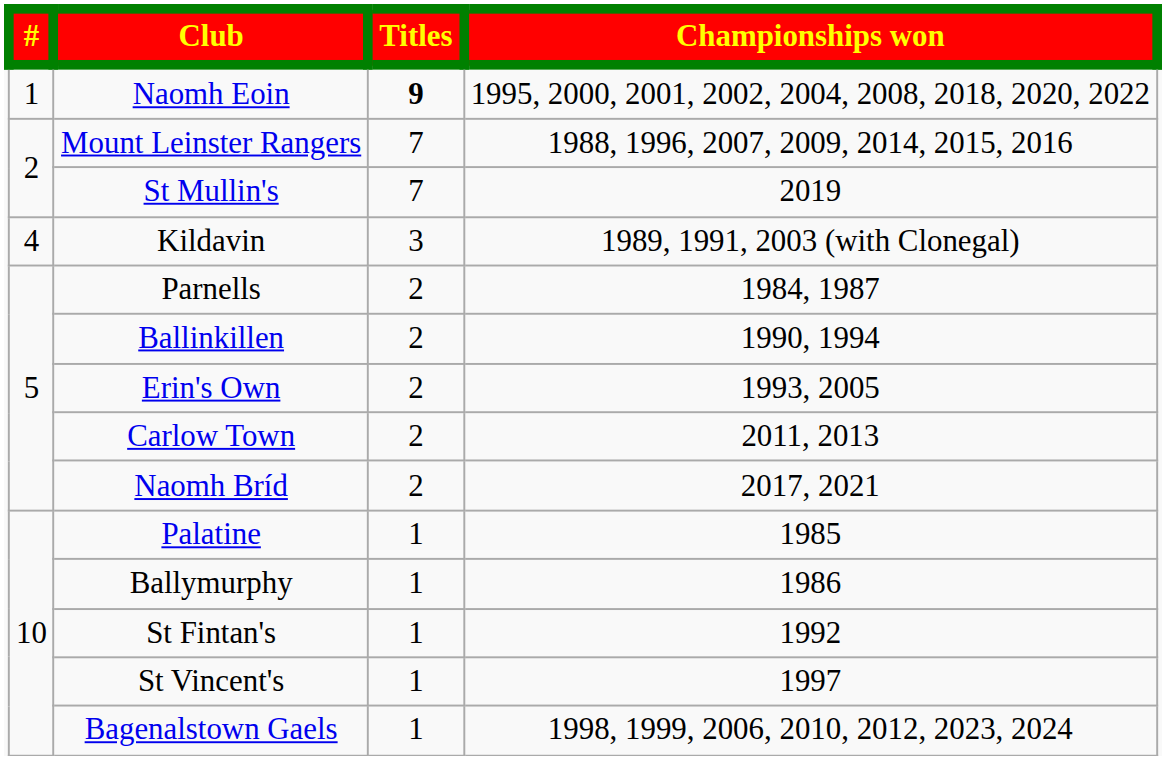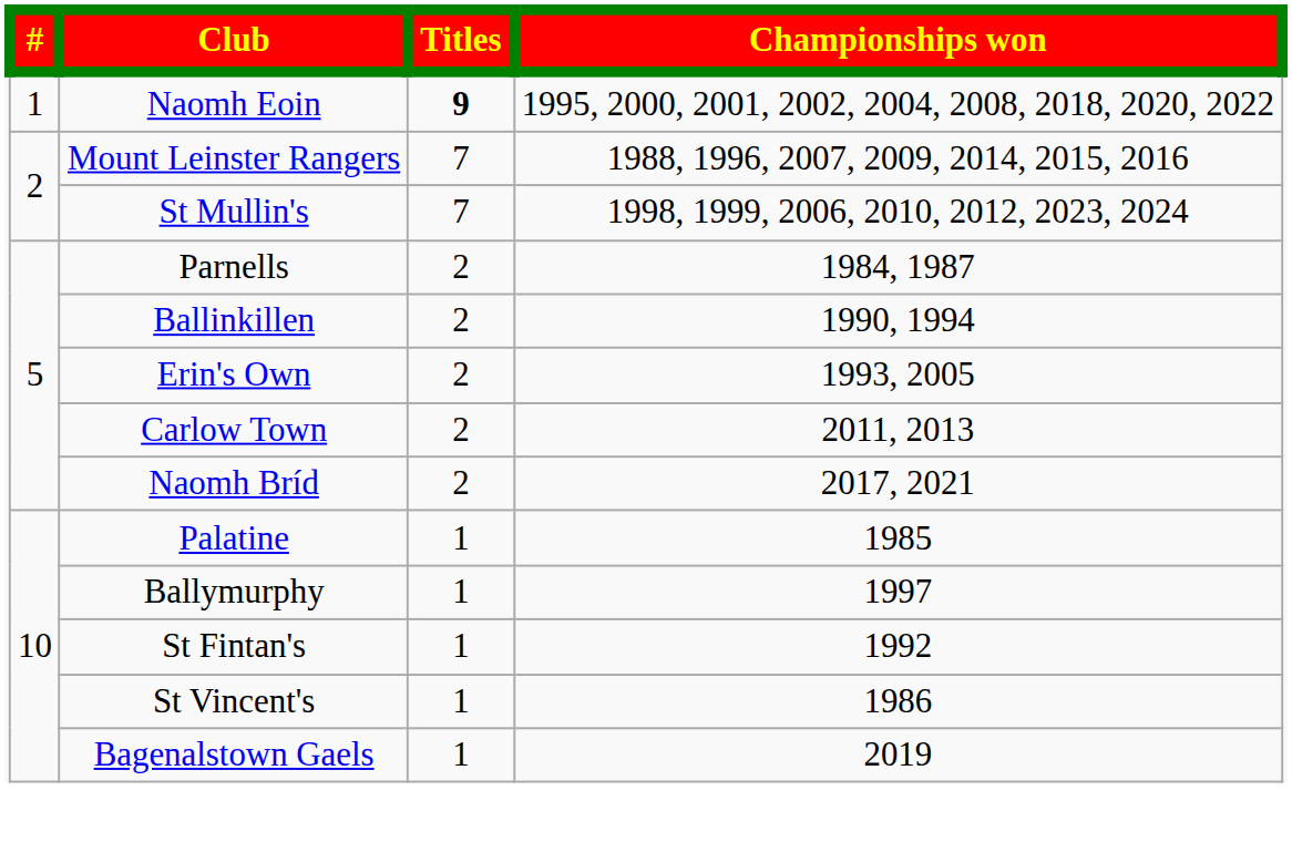St Mullin's | Championships won: 2019 -> 1998, 1999, 2006, 2010, 2012, 2023, 2024
- row: 4 | Kildavin | 3 | 1989, 1991, 2003 (with Clonegal)
Ballymurphy | Championships won: 1986 -> 1997
St Vincent's | Championships won: 1997 -> 1986
Bagenalstown Gaels | Championships won: 1998, 1999, 2006, 2010, 2012, 2023, 2024 -> 2019
